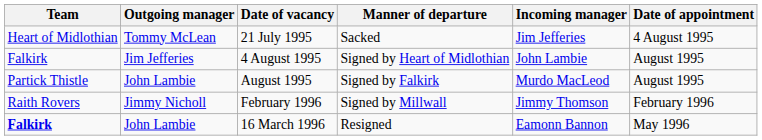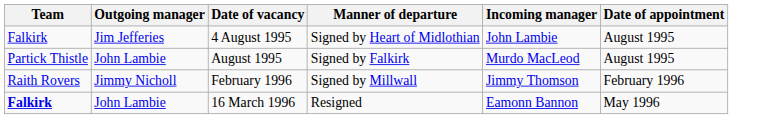- row: Heart of Midlothian | Tommy McLean | 21 July 1995 | Sacked | Jim Jefferies | 4 August 1995
